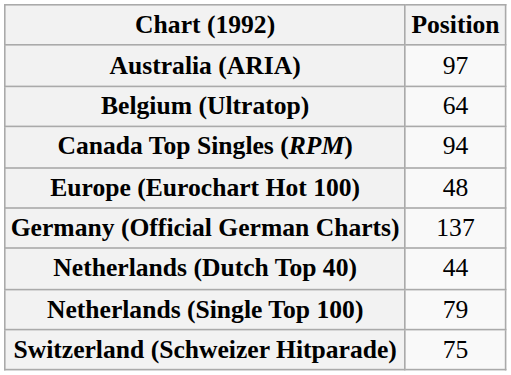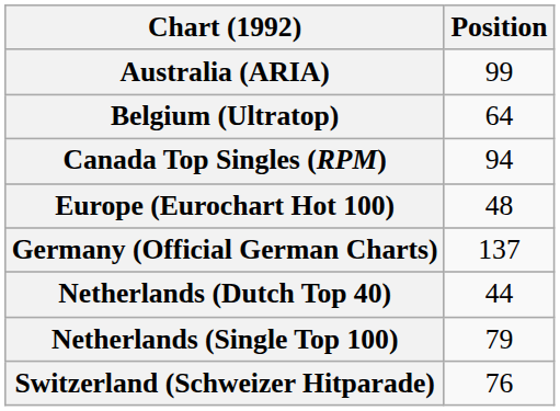Australia (ARIA) | Position: 97 -> 99
Switzerland (Schweizer Hitparade) | Position: 75 -> 76
